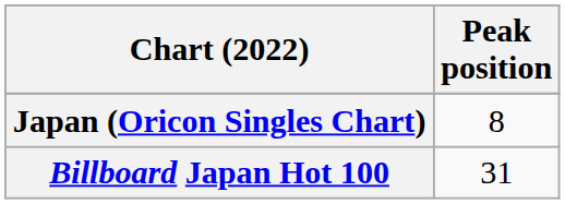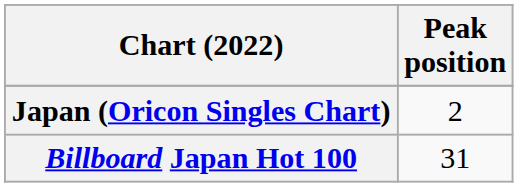Japan (Oricon Singles Chart) | Peak position: 8 -> 2
